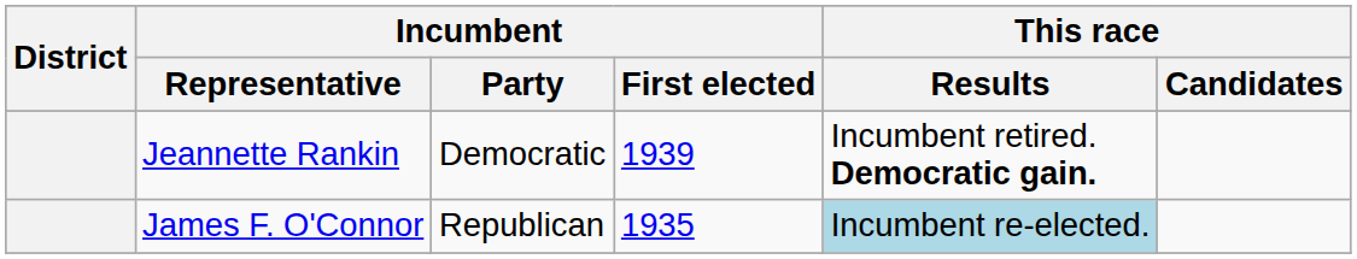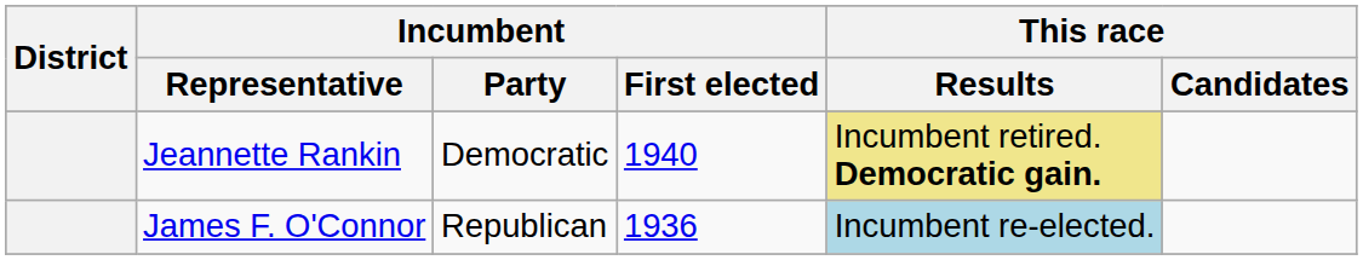Jeannette Rankin | Incumbent / First elected: 1939 -> 1940
Jeannette Rankin | This race / Results: no background -> khaki background
James F. O'Connor | Incumbent / First elected: 1935 -> 1936
